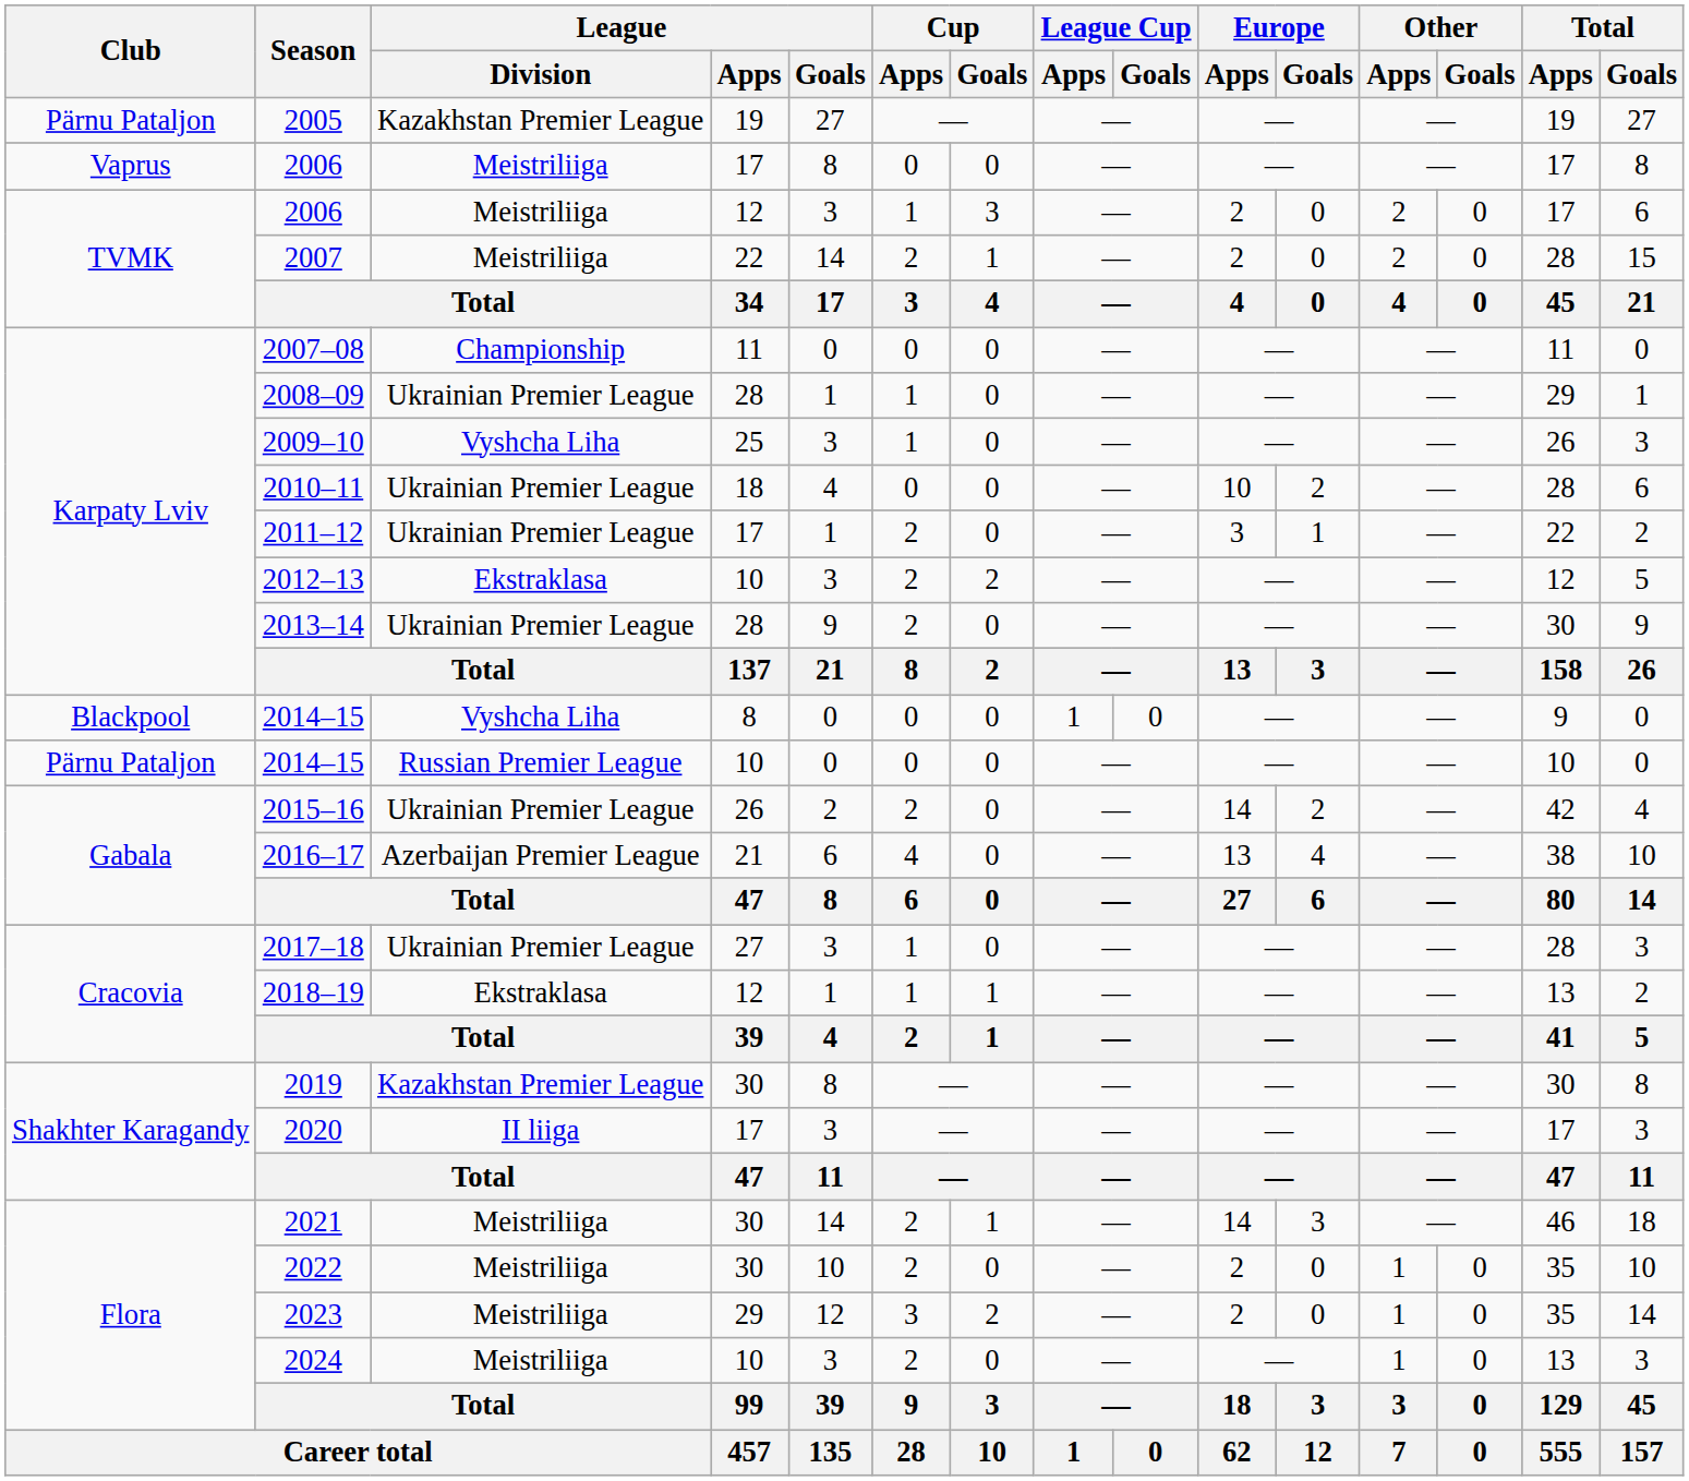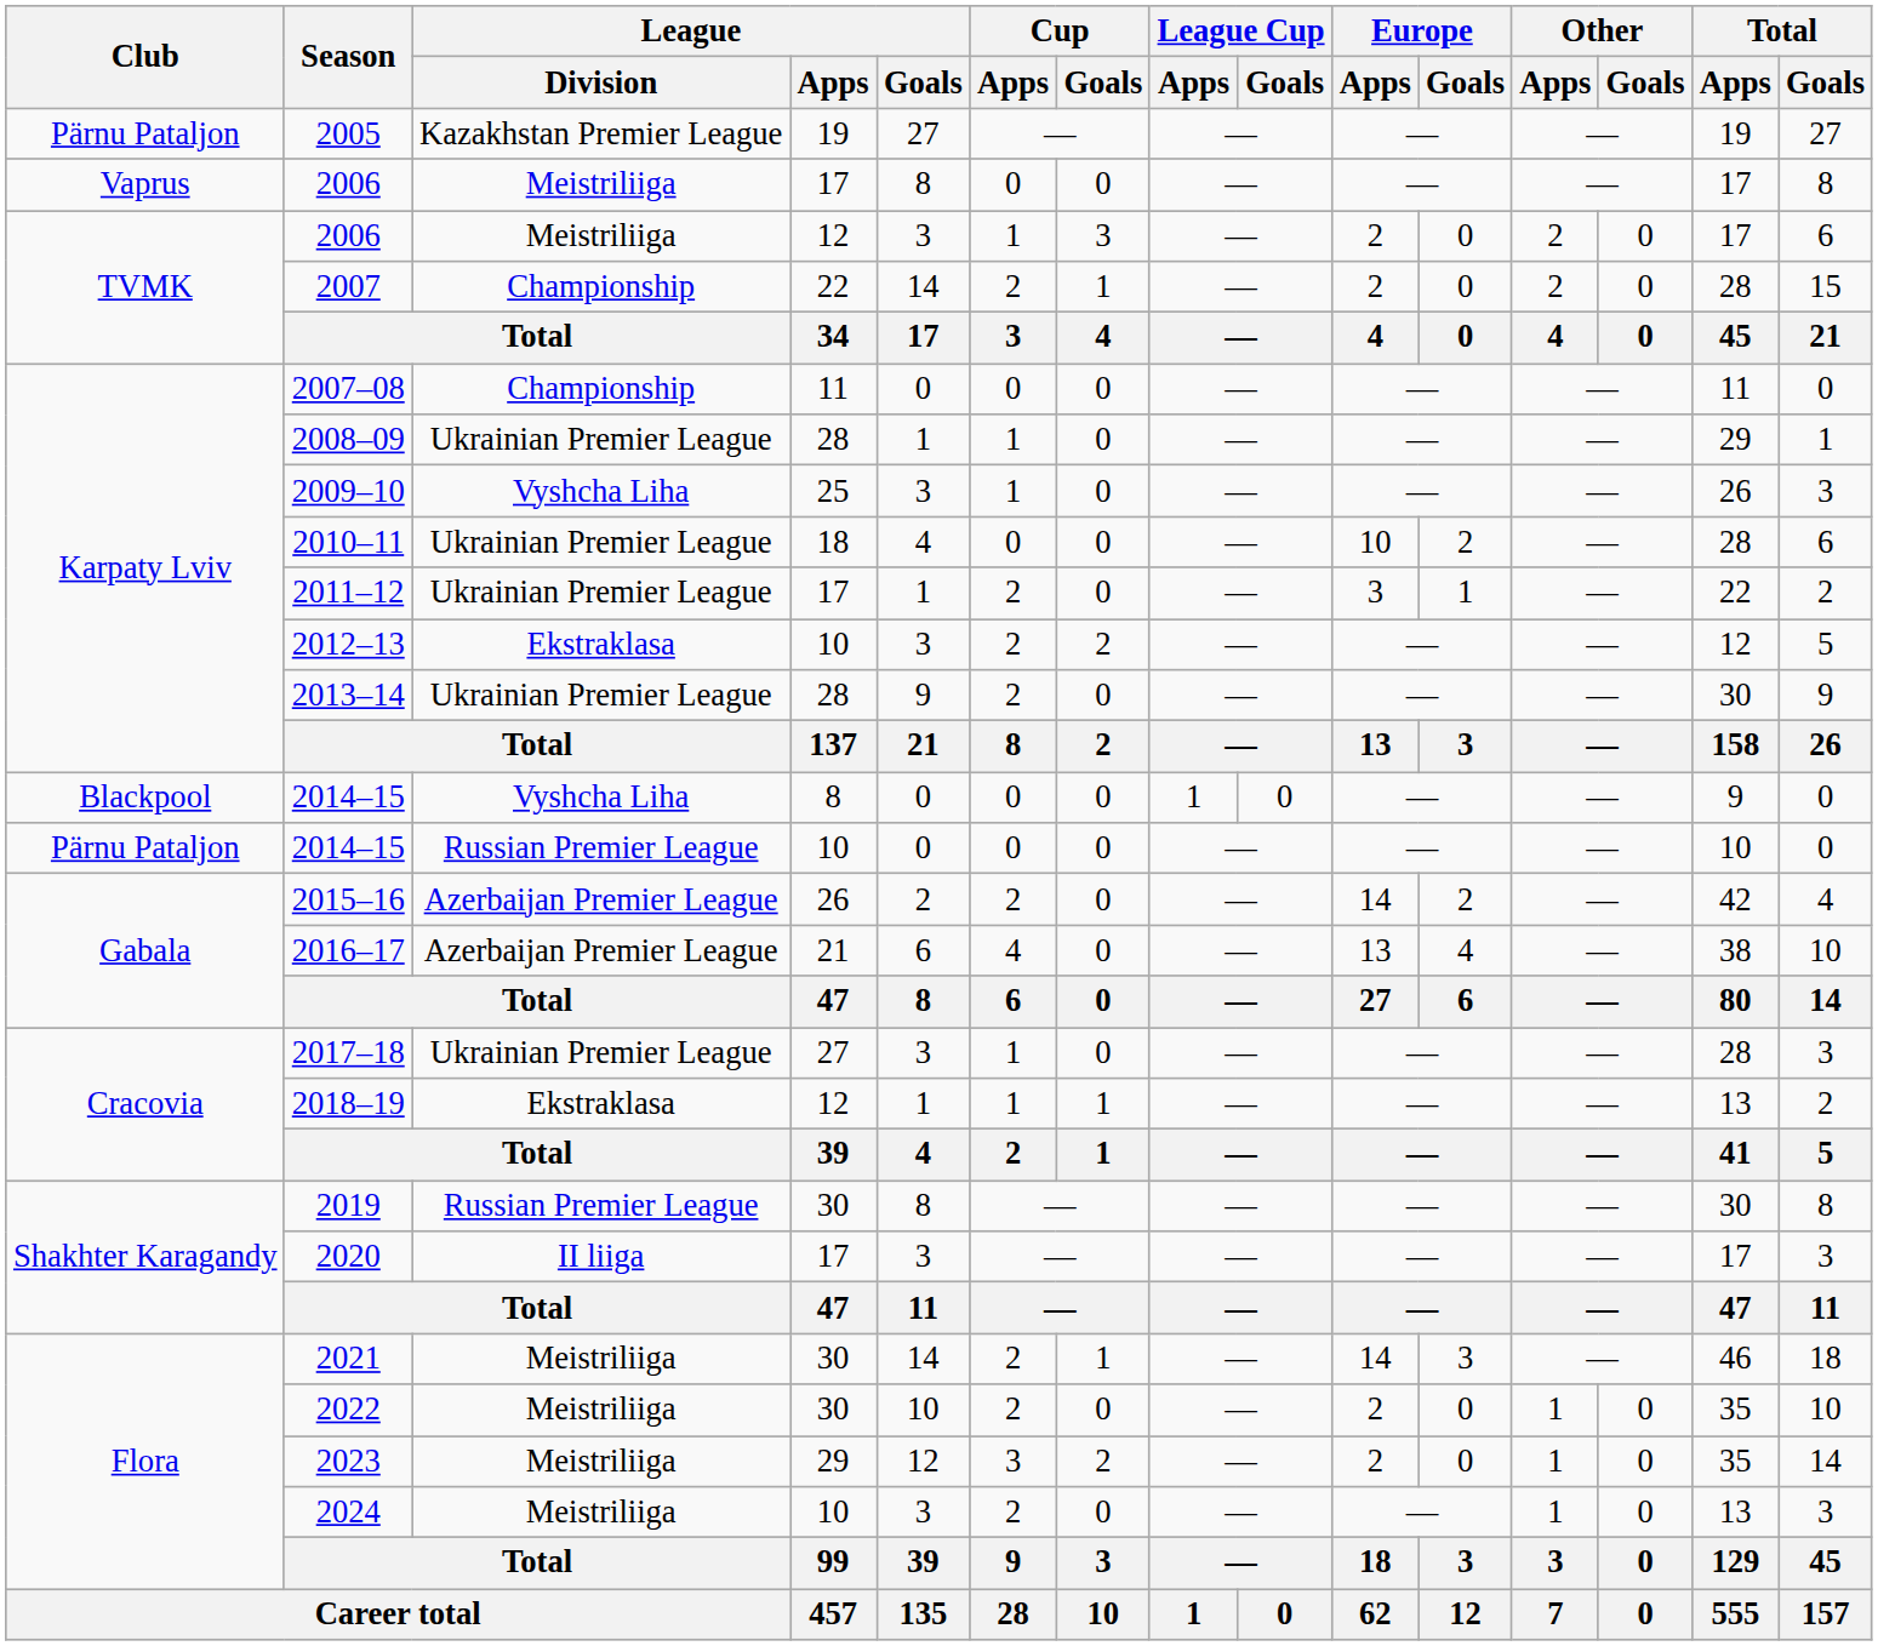2007 | League / Division: Meistriliiga -> Championship
2015–16 | League / Division: Ukrainian Premier League -> Azerbaijan Premier League
2019 | League / Division: Kazakhstan Premier League -> Russian Premier League
